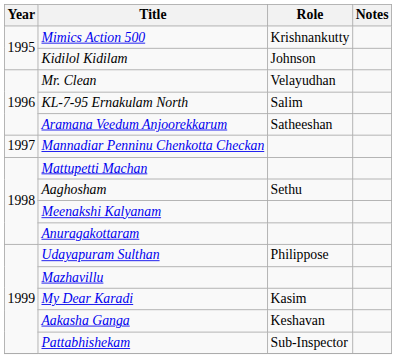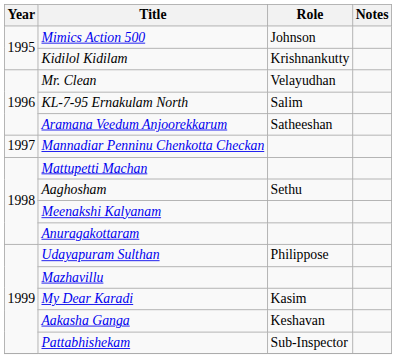Mimics Action 500 | Role: Krishnankutty -> Johnson
Kidilol Kidilam | Role: Johnson -> Krishnankutty
